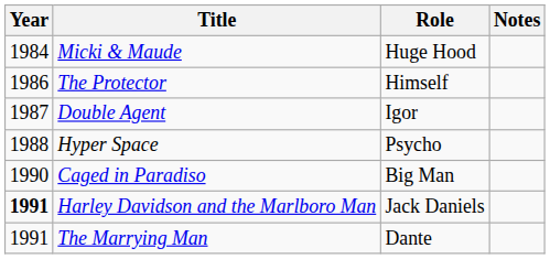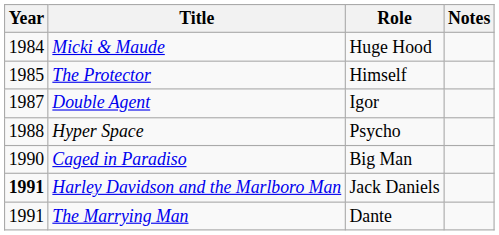The Protector | Year: 1986 -> 1985
